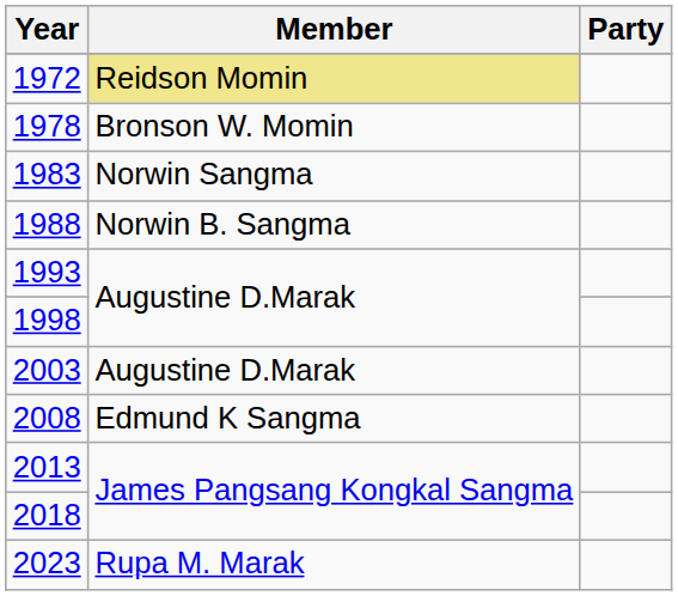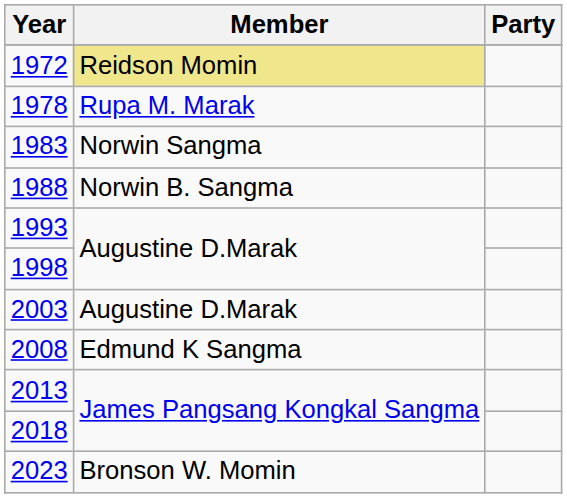1978 | Member: Bronson W. Momin -> Rupa M. Marak
2023 | Member: Rupa M. Marak -> Bronson W. Momin
